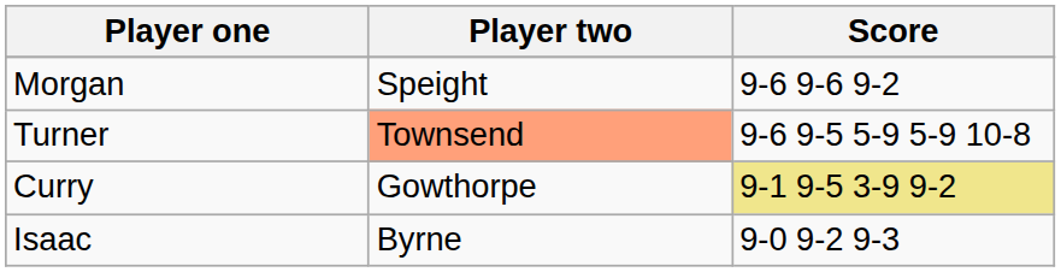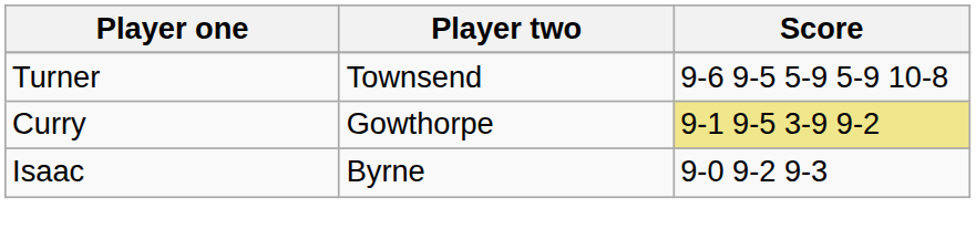- row: Morgan | Speight | 9-6 9-6 9-2
Turner | Player two: lightsalmon background -> no background
